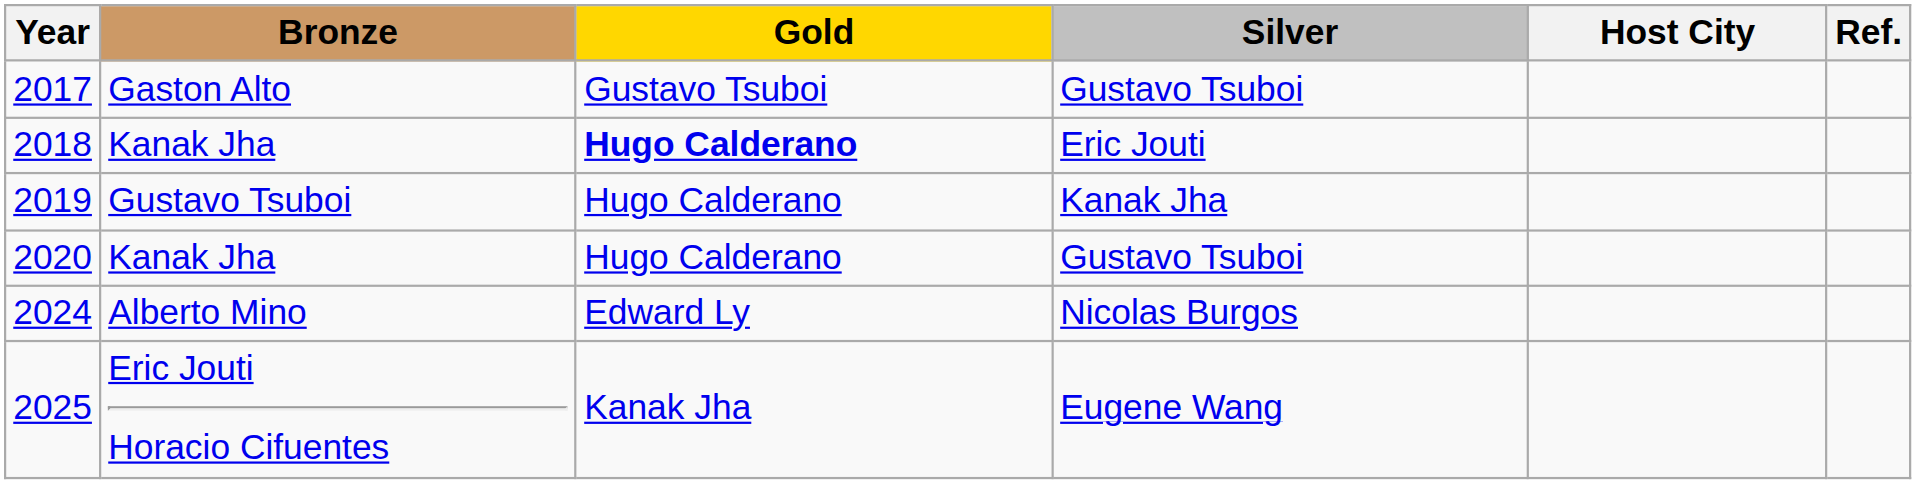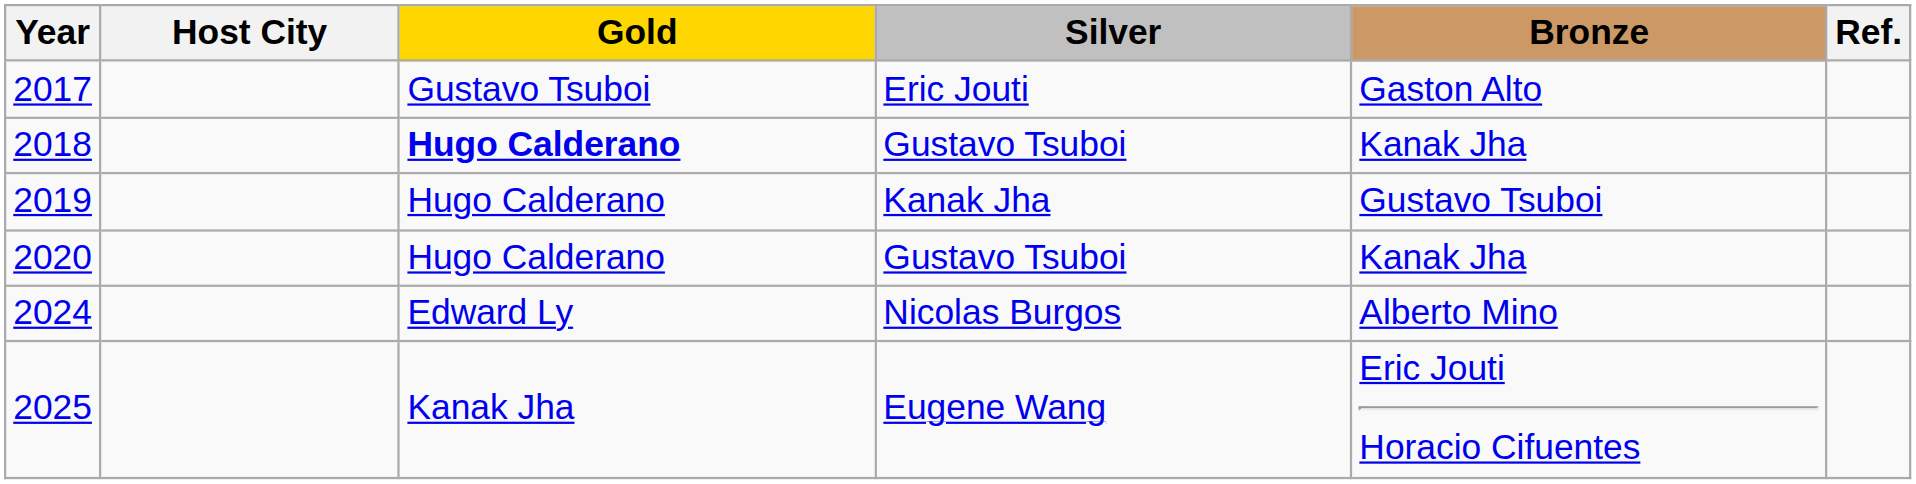columns swapped: Host City <-> Bronze
2017 | Silver: Gustavo Tsuboi -> Eric Jouti
2018 | Silver: Eric Jouti -> Gustavo Tsuboi
